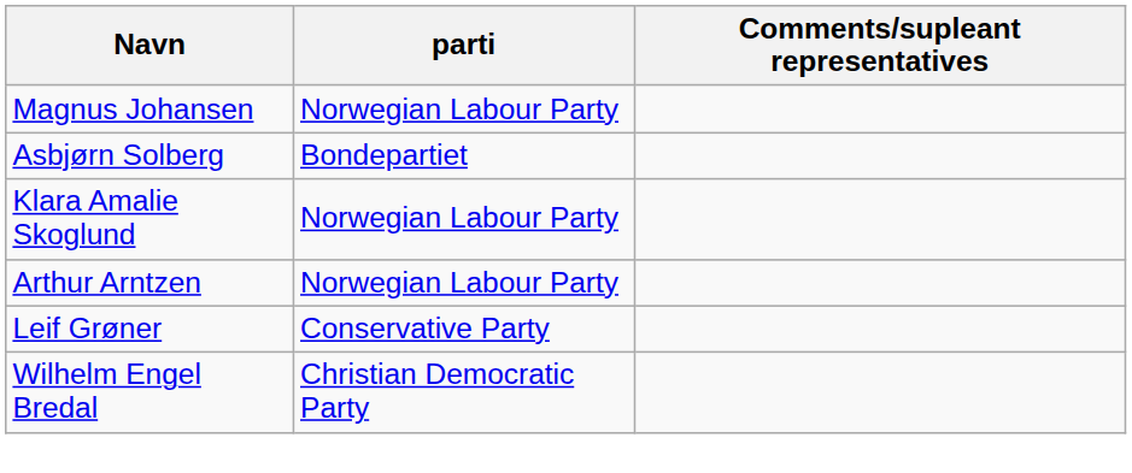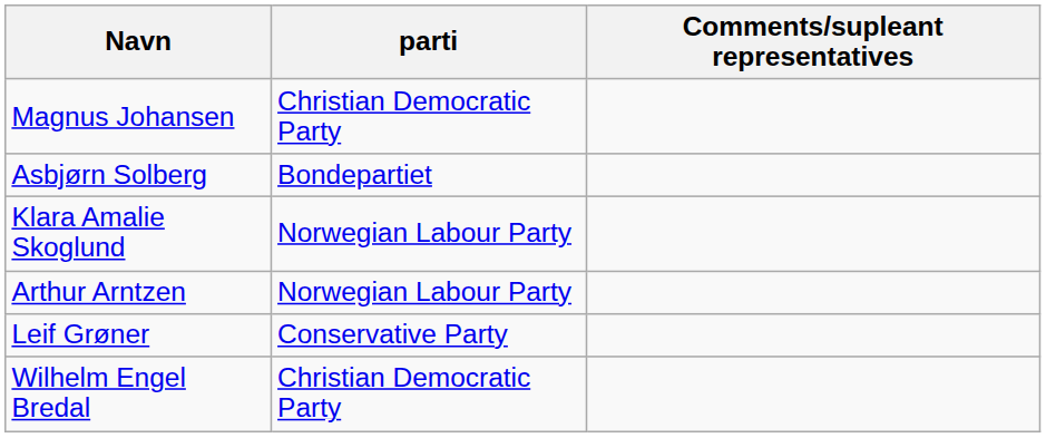Magnus Johansen | parti: Norwegian Labour Party -> Christian Democratic Party
